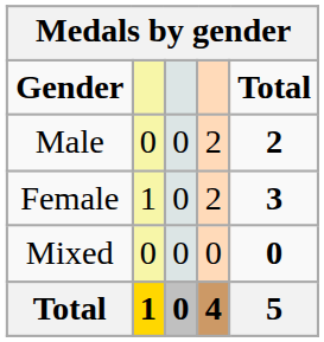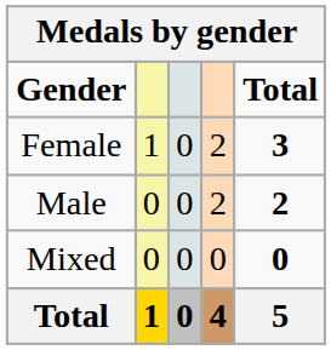rows swapped: Male <-> Female
